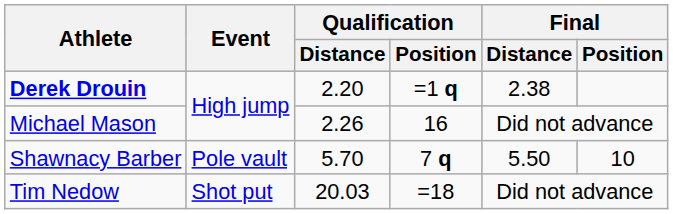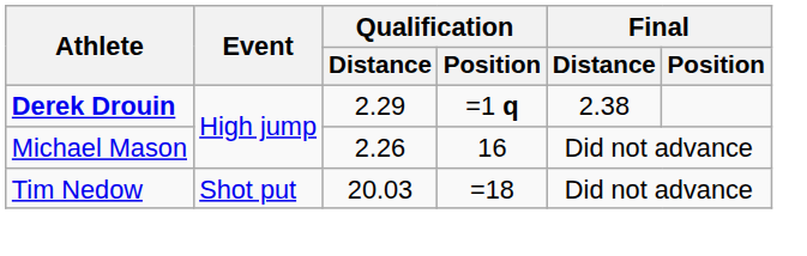Derek Drouin | Qualification / Distance: 2.20 -> 2.29
- row: Shawnacy Barber | Pole vault | 5.70 | 7 q | 5.50 | 10
